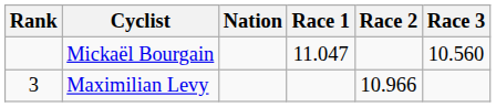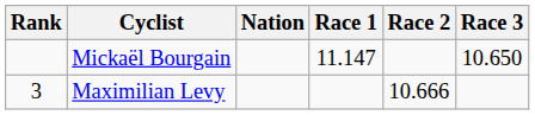Mickaël Bourgain | Race 1: 11.047 -> 11.147
Mickaël Bourgain | Race 3: 10.560 -> 10.650
Maximilian Levy | Race 2: 10.966 -> 10.666
